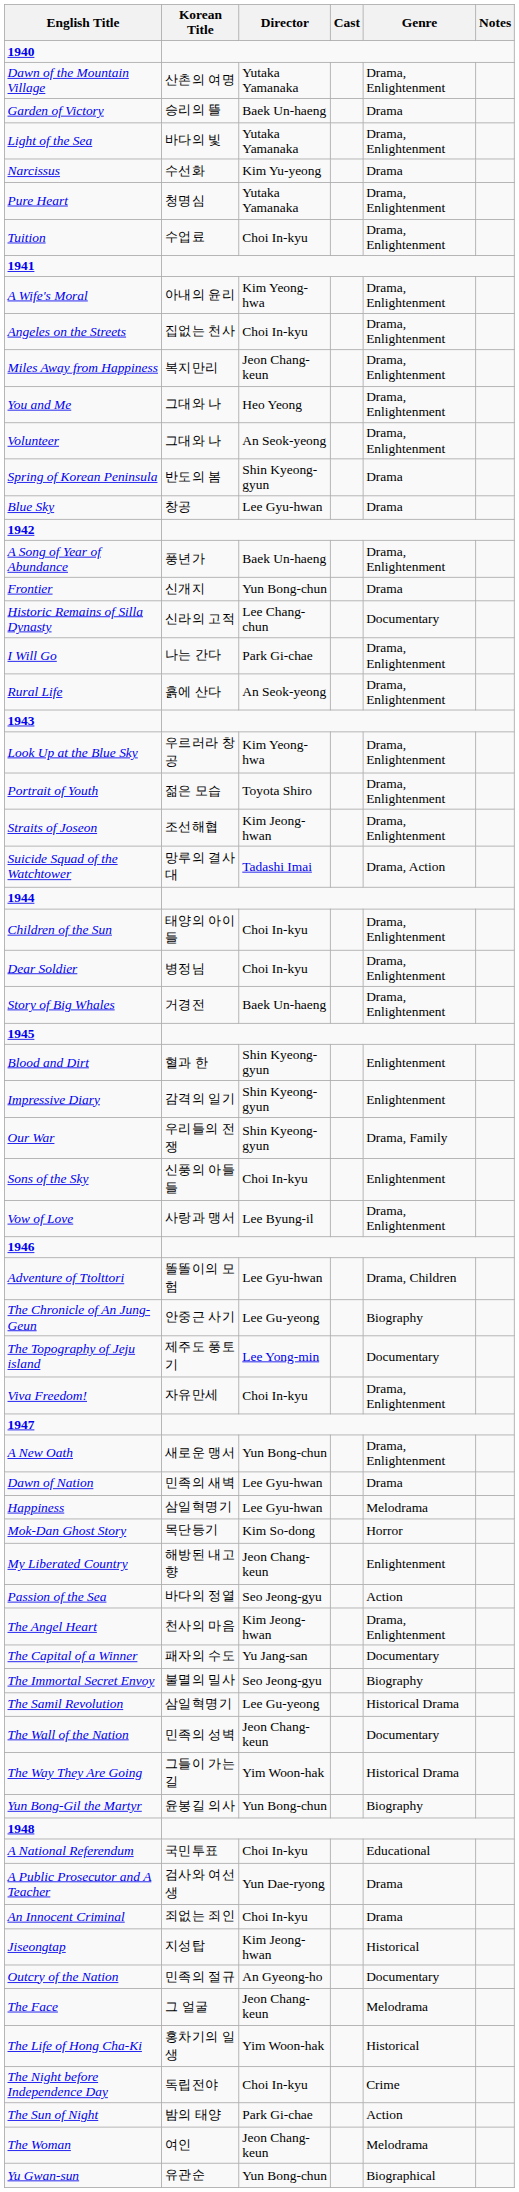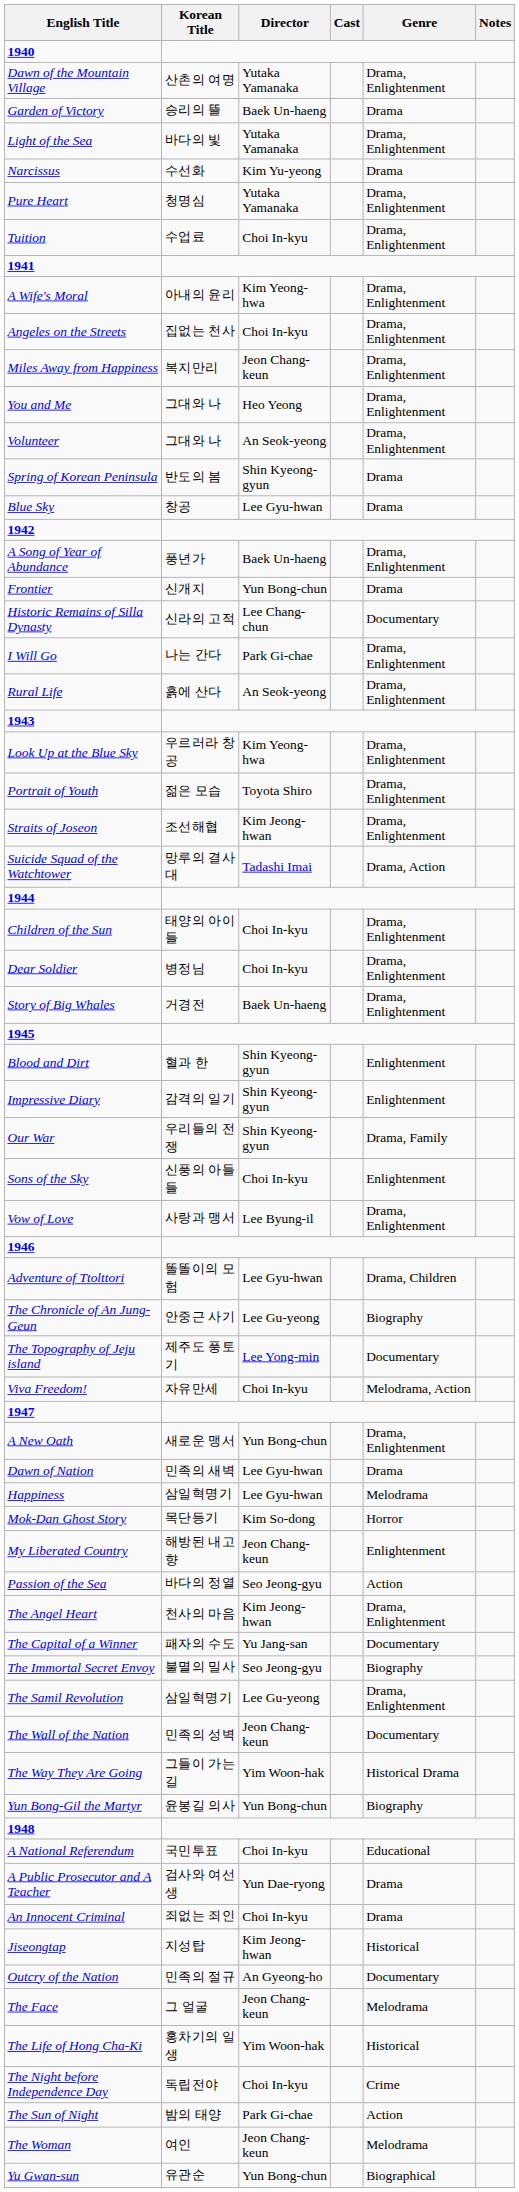Viva Freedom! | Genre: Drama, Enlightenment -> Melodrama, Action
The Samil Revolution | Genre: Historical Drama -> Drama, Enlightenment
